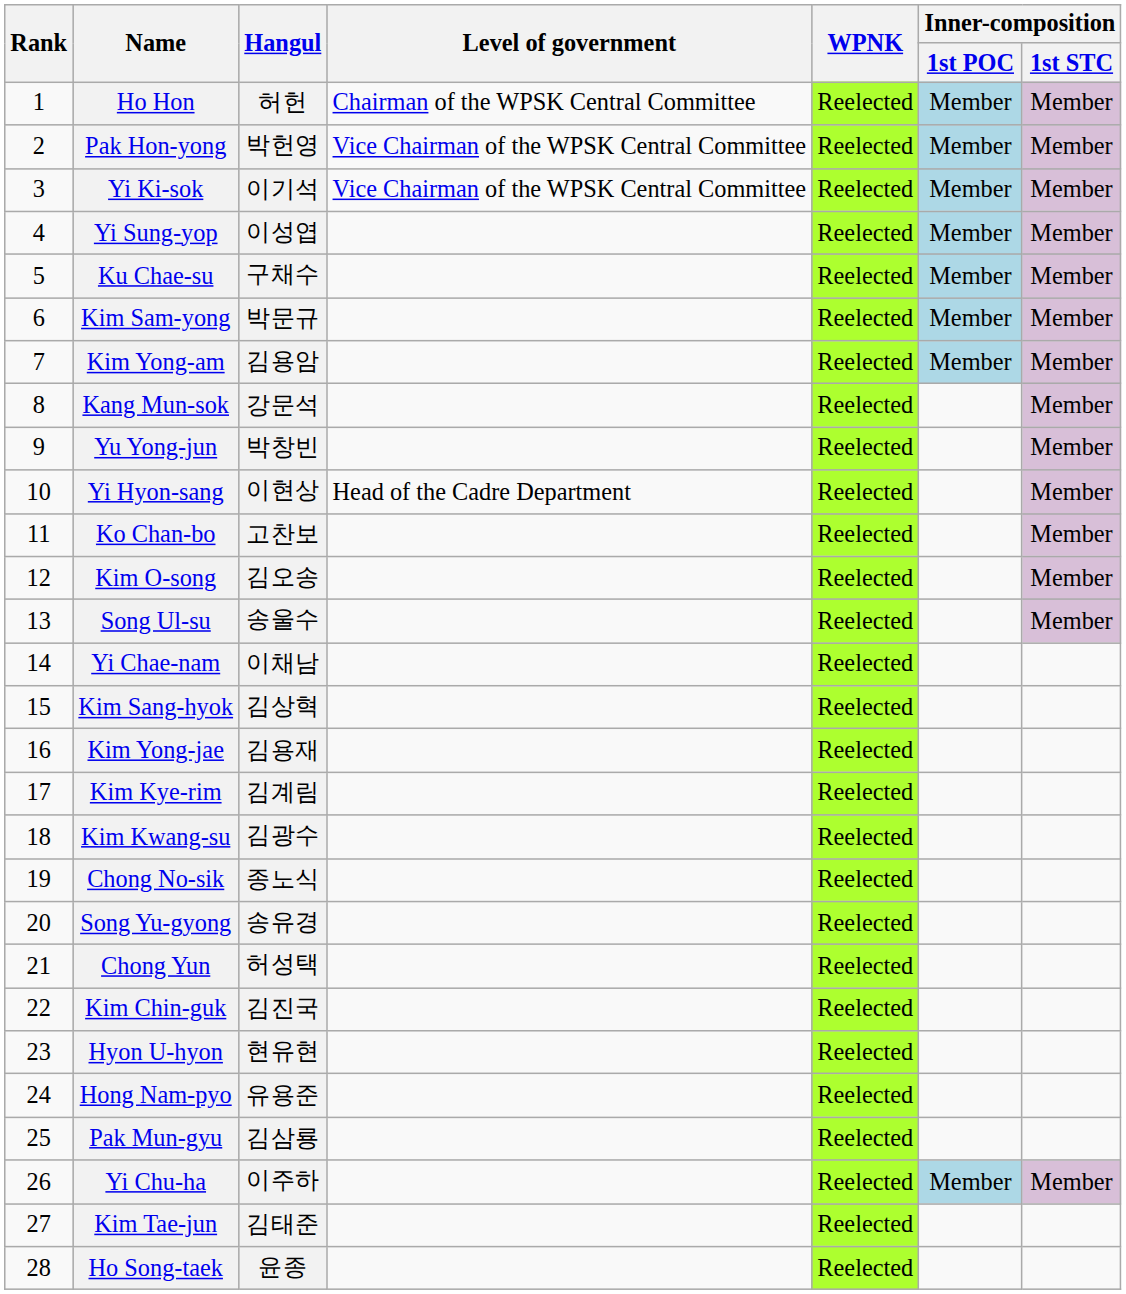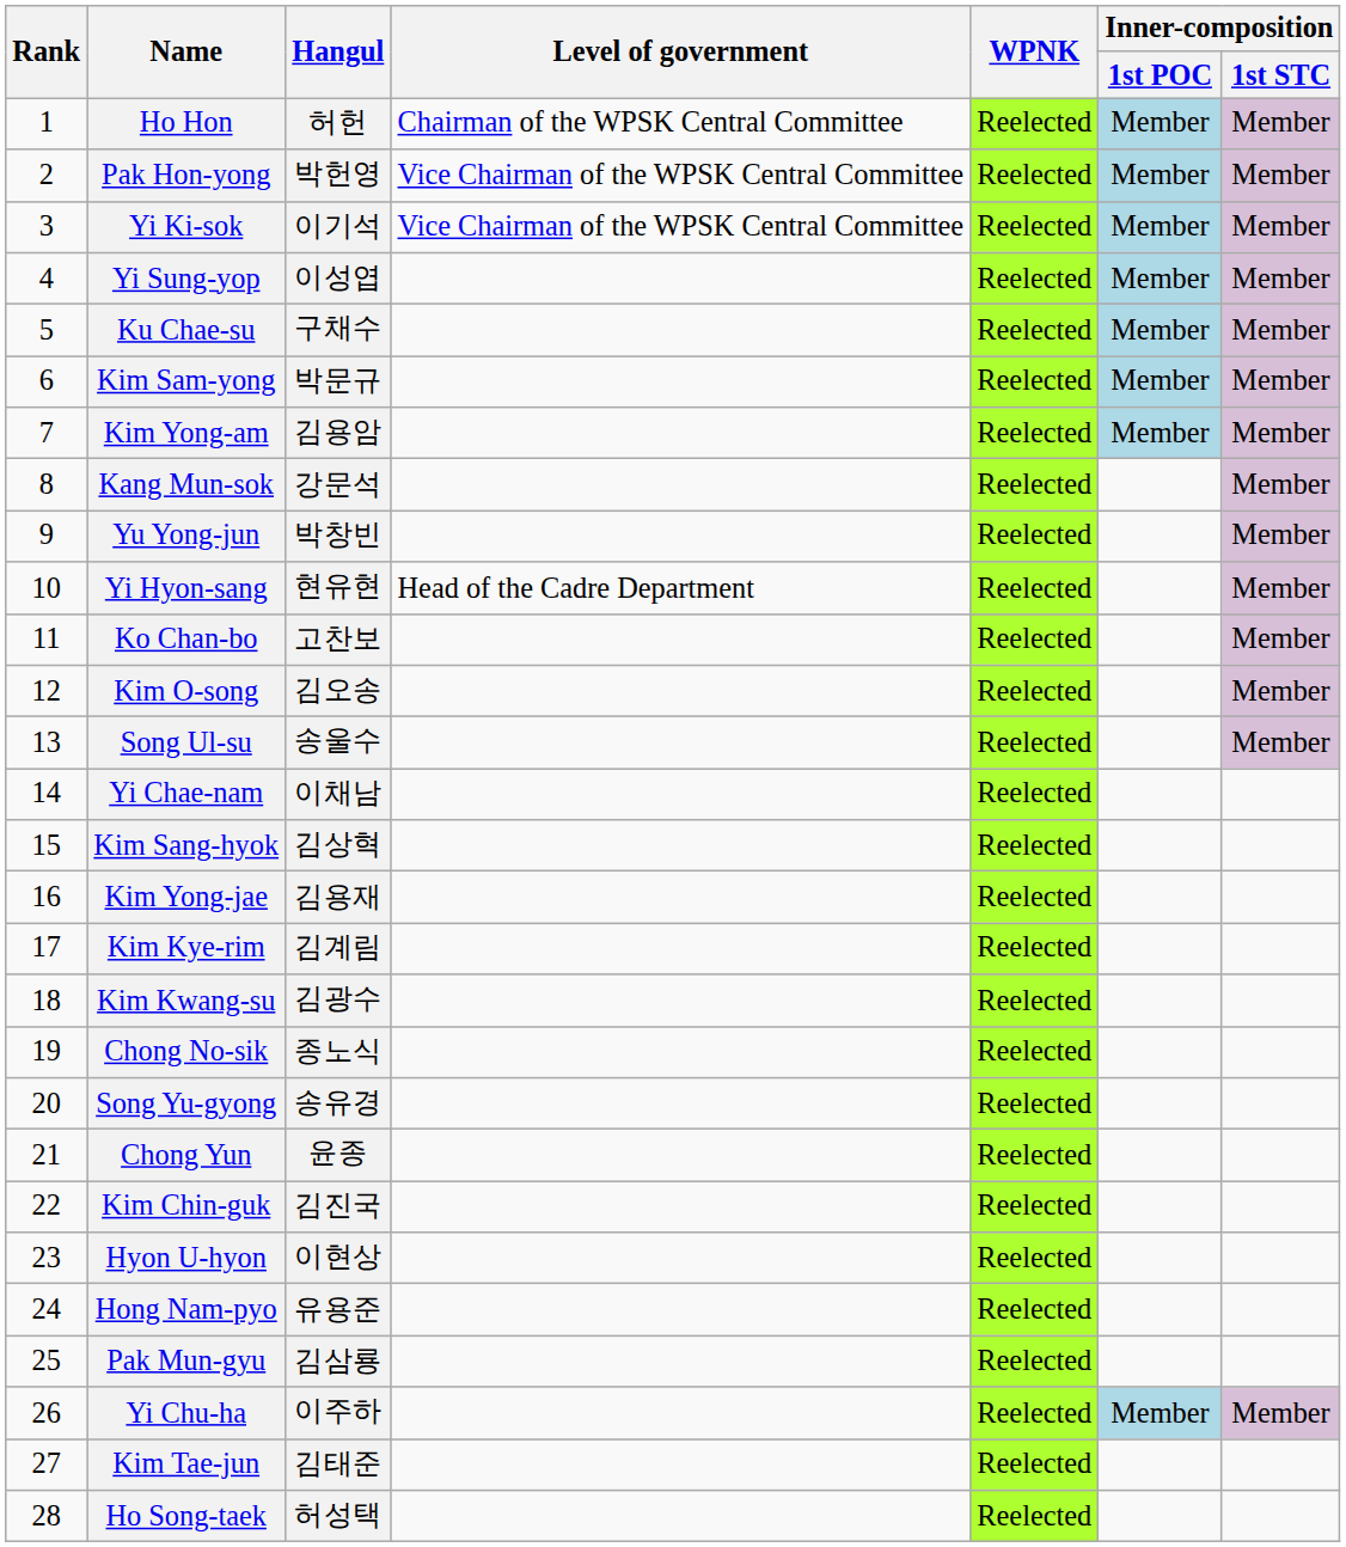Yi Hyon-sang | Hangul: 이현상 -> 현유현
Chong Yun | Hangul: 허성택 -> 윤종
Hyon U-hyon | Hangul: 현유현 -> 이현상
Ho Song-taek | Hangul: 윤종 -> 허성택
